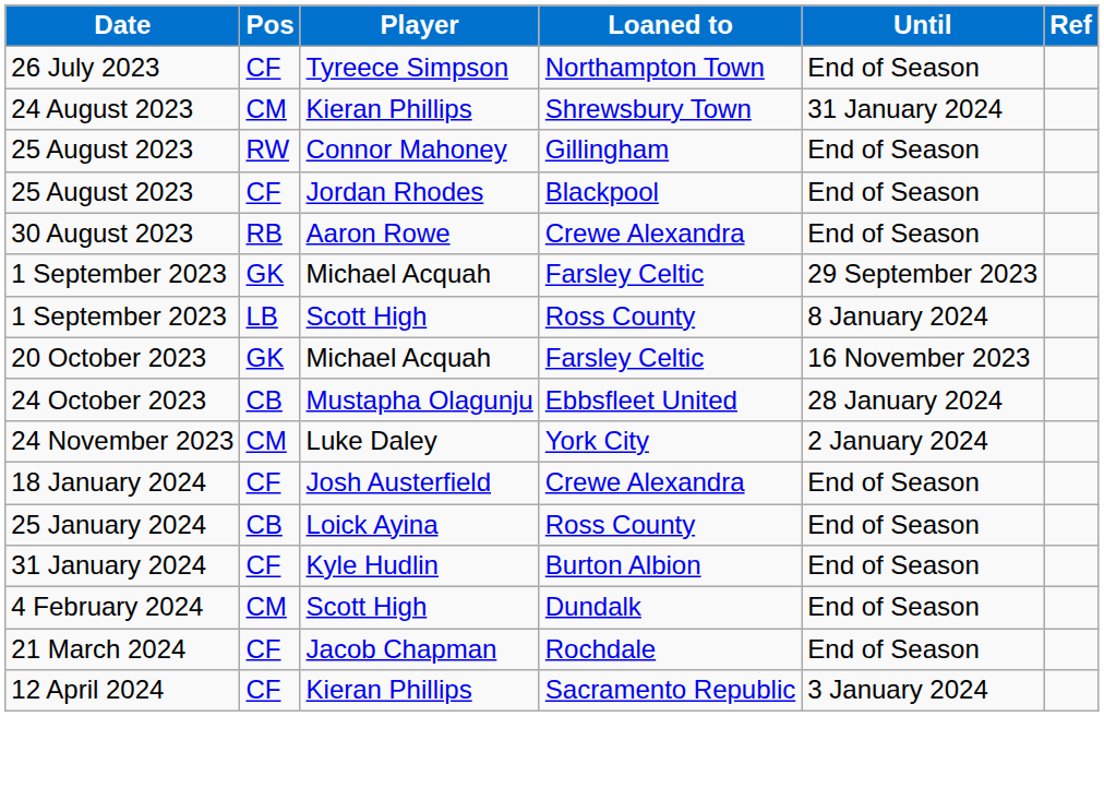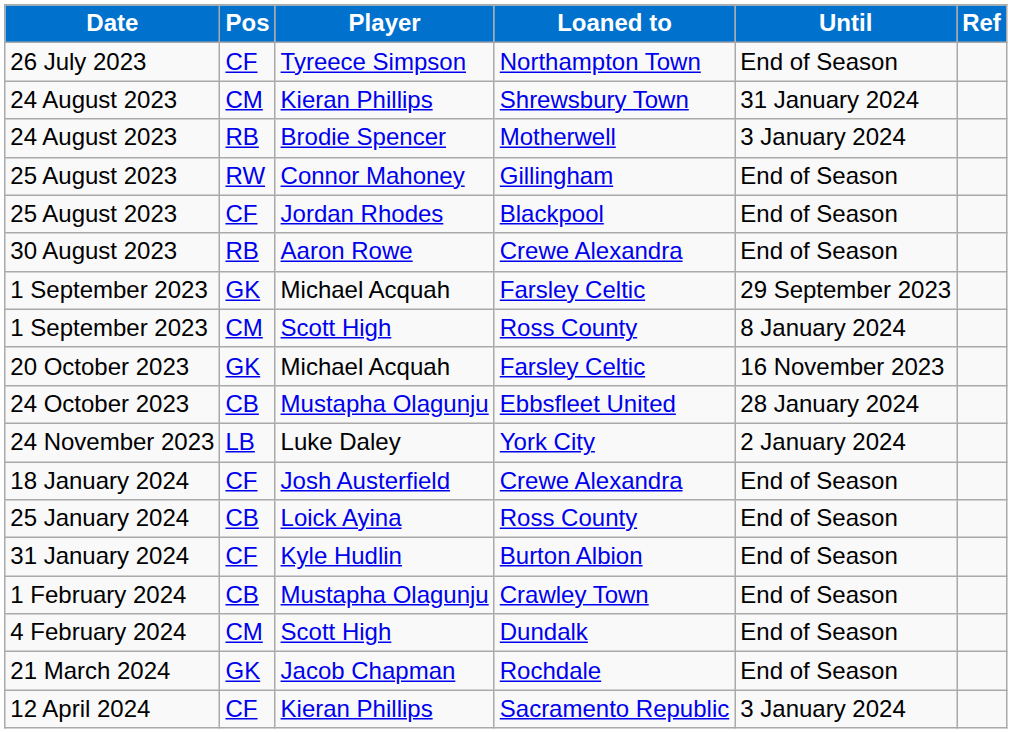+ row: 24 August 2023 | RB | Brodie Spencer | Motherwell | 3 January 2024
1 September 2023 / Ross County | Pos: LB -> CM
24 November 2023 | Pos: CM -> LB
+ row: 1 February 2024 | CB | Mustapha Olagunju | Crawley Town | End of Season
21 March 2024 | Pos: CF -> GK
